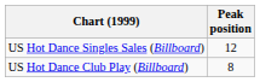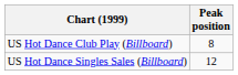rows swapped: US Hot Dance Club Play (Billboard) <-> US Hot Dance Singles Sales (Billboard)
